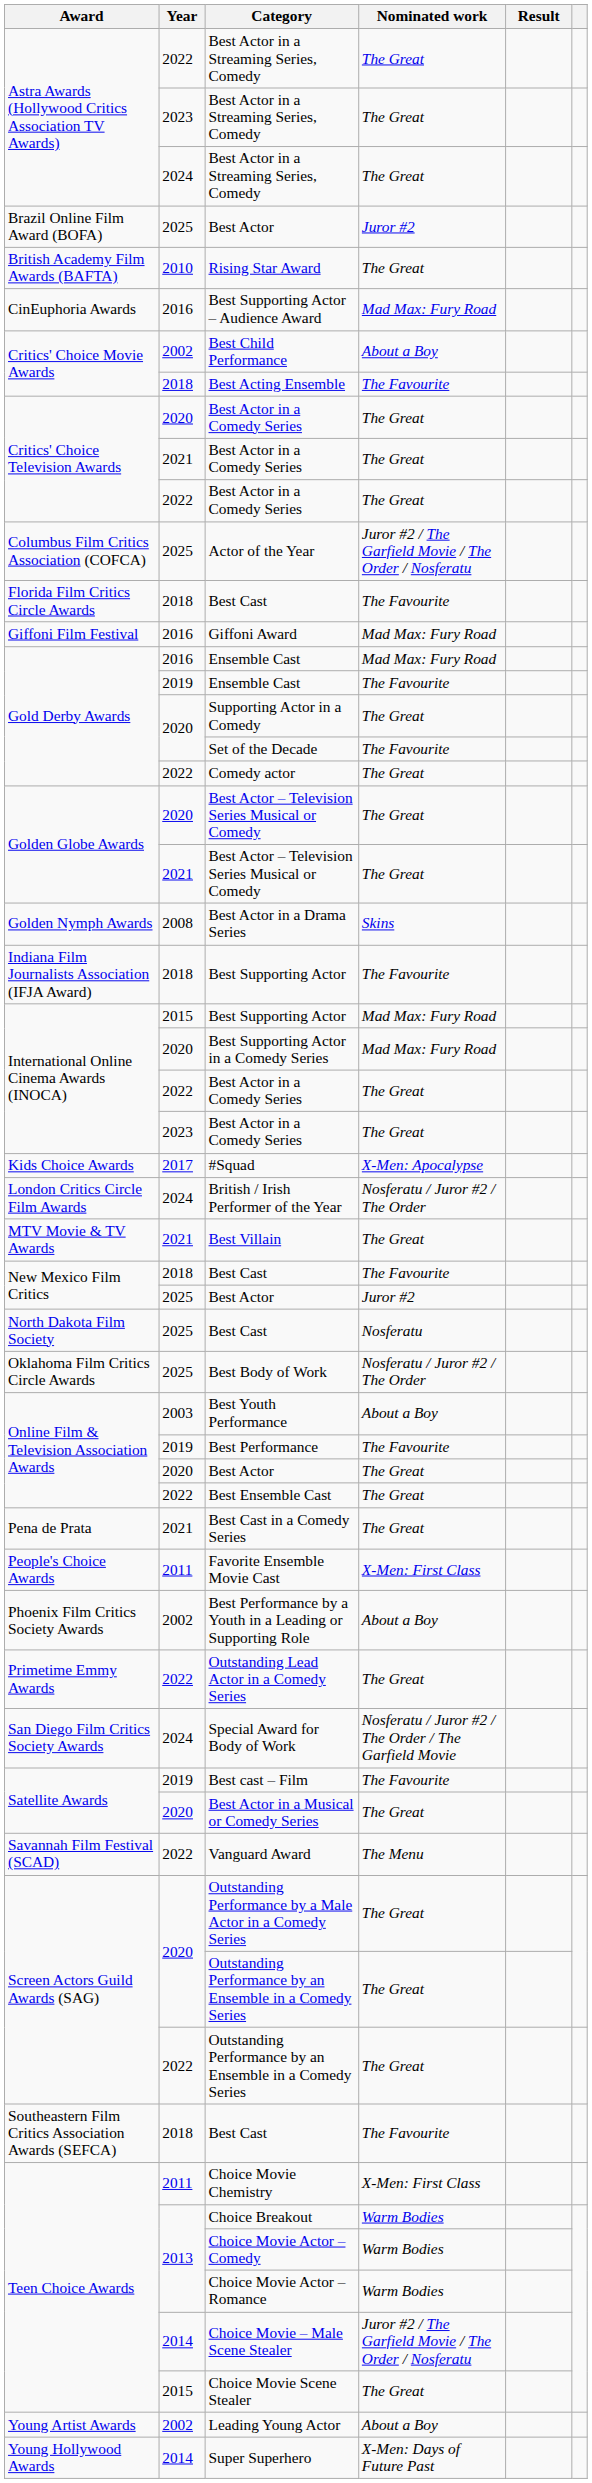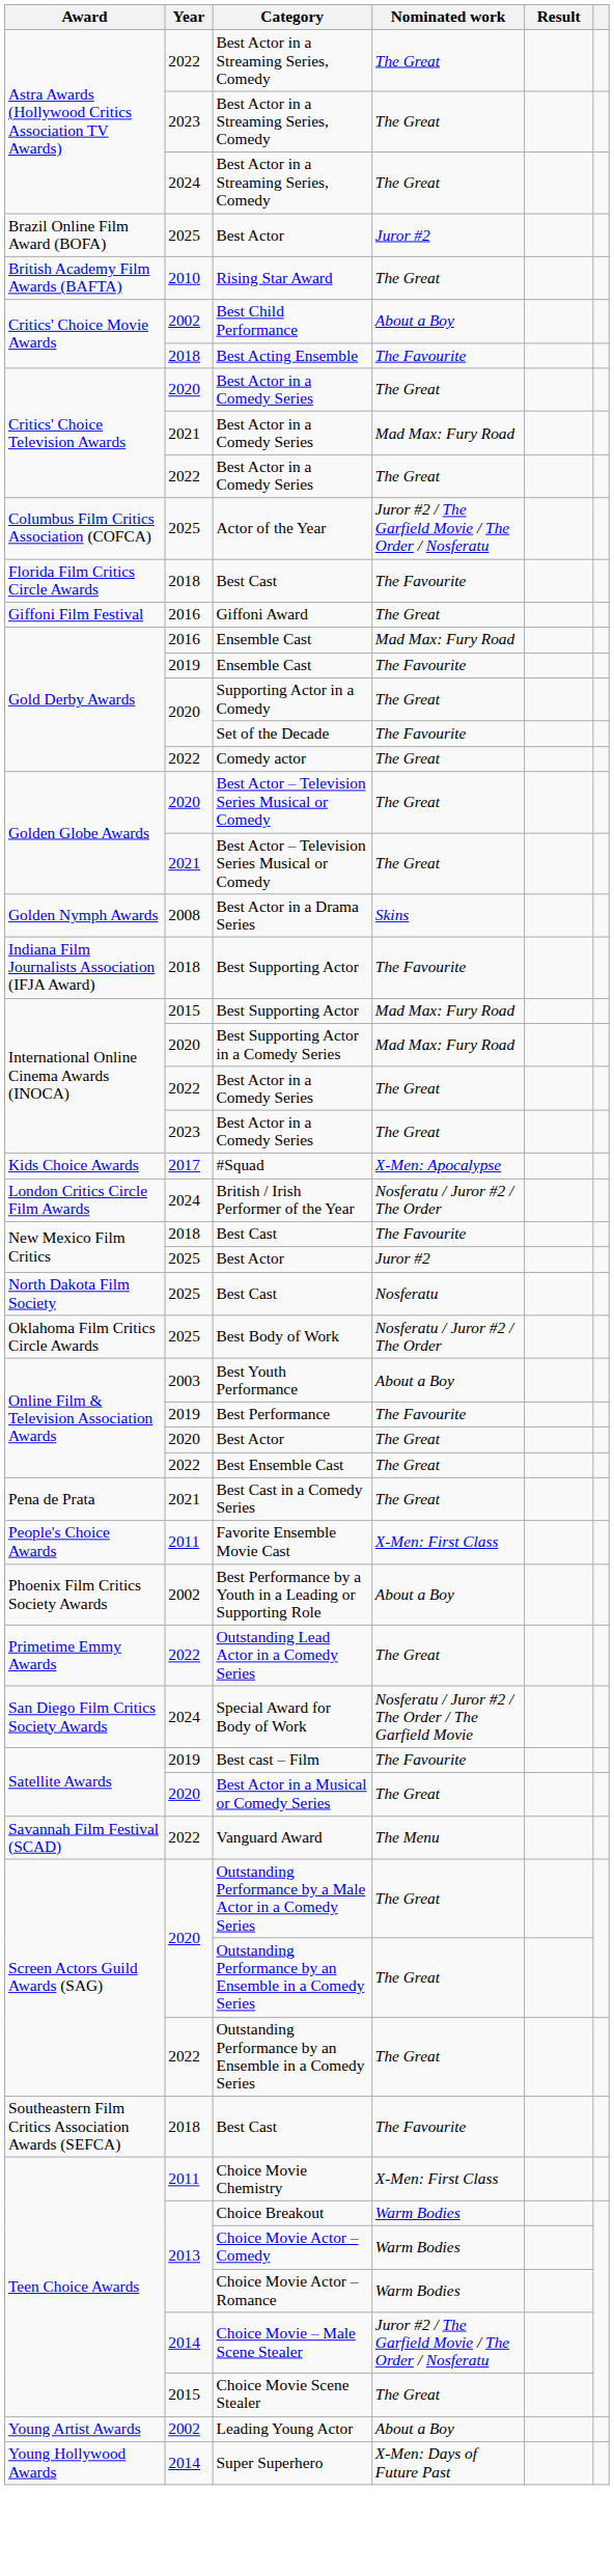- row: CinEuphoria Awards | 2016 | Best Supporting Actor – Audience Award | Mad Max: Fury Road
2021 / Best Actor in a Comedy Series | Nominated work: The Great -> Mad Max: Fury Road
Giffoni Award | Nominated work: Mad Max: Fury Road -> The Great
- row: MTV Movie & TV Awards | 2021 | Best Villain | The Great
